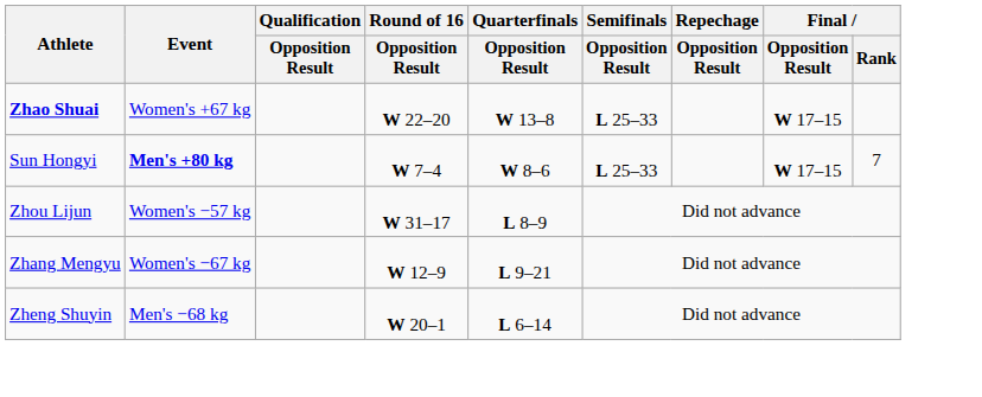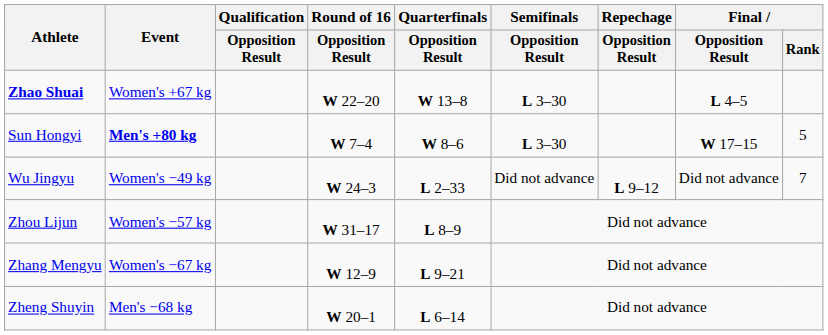Zhao Shuai | Semifinals / Opposition Result: L 25–33 -> L 3–30
Zhao Shuai | Final / Opposition Result: W 17–15 -> L 4–5
Sun Hongyi | Semifinals / Opposition Result: L 25–33 -> L 3–30
Sun Hongyi | Final / Rank: 7 -> 5
+ row: Wu Jingyu | Women's −49 kg | W 24–3 | L 2–33 | Did not advance | L 9–12 | Did not advance | 7
